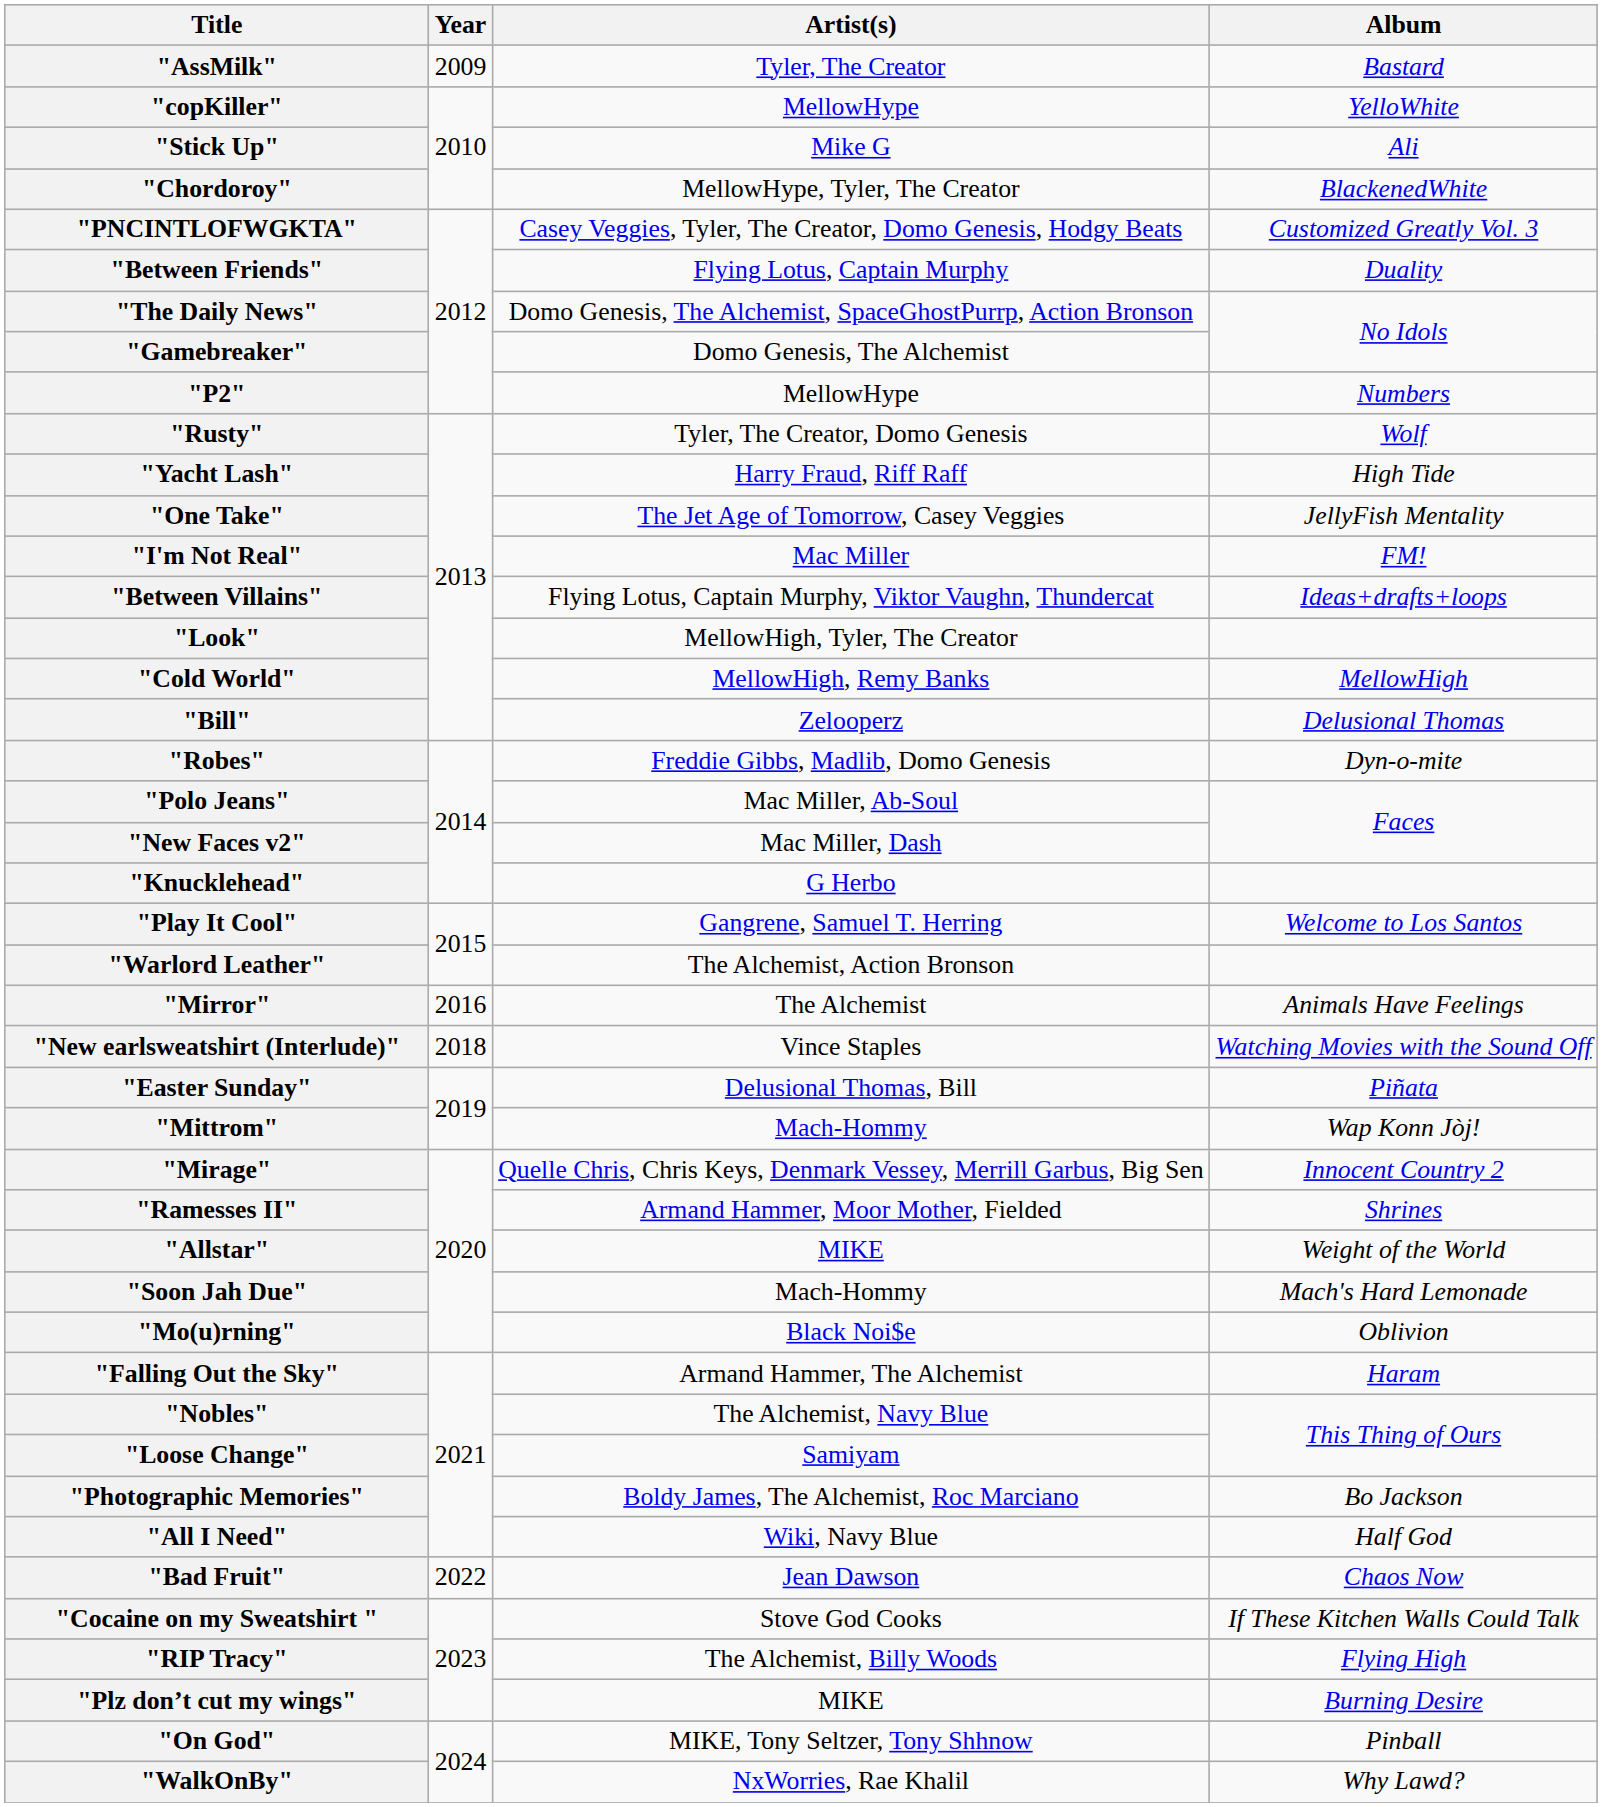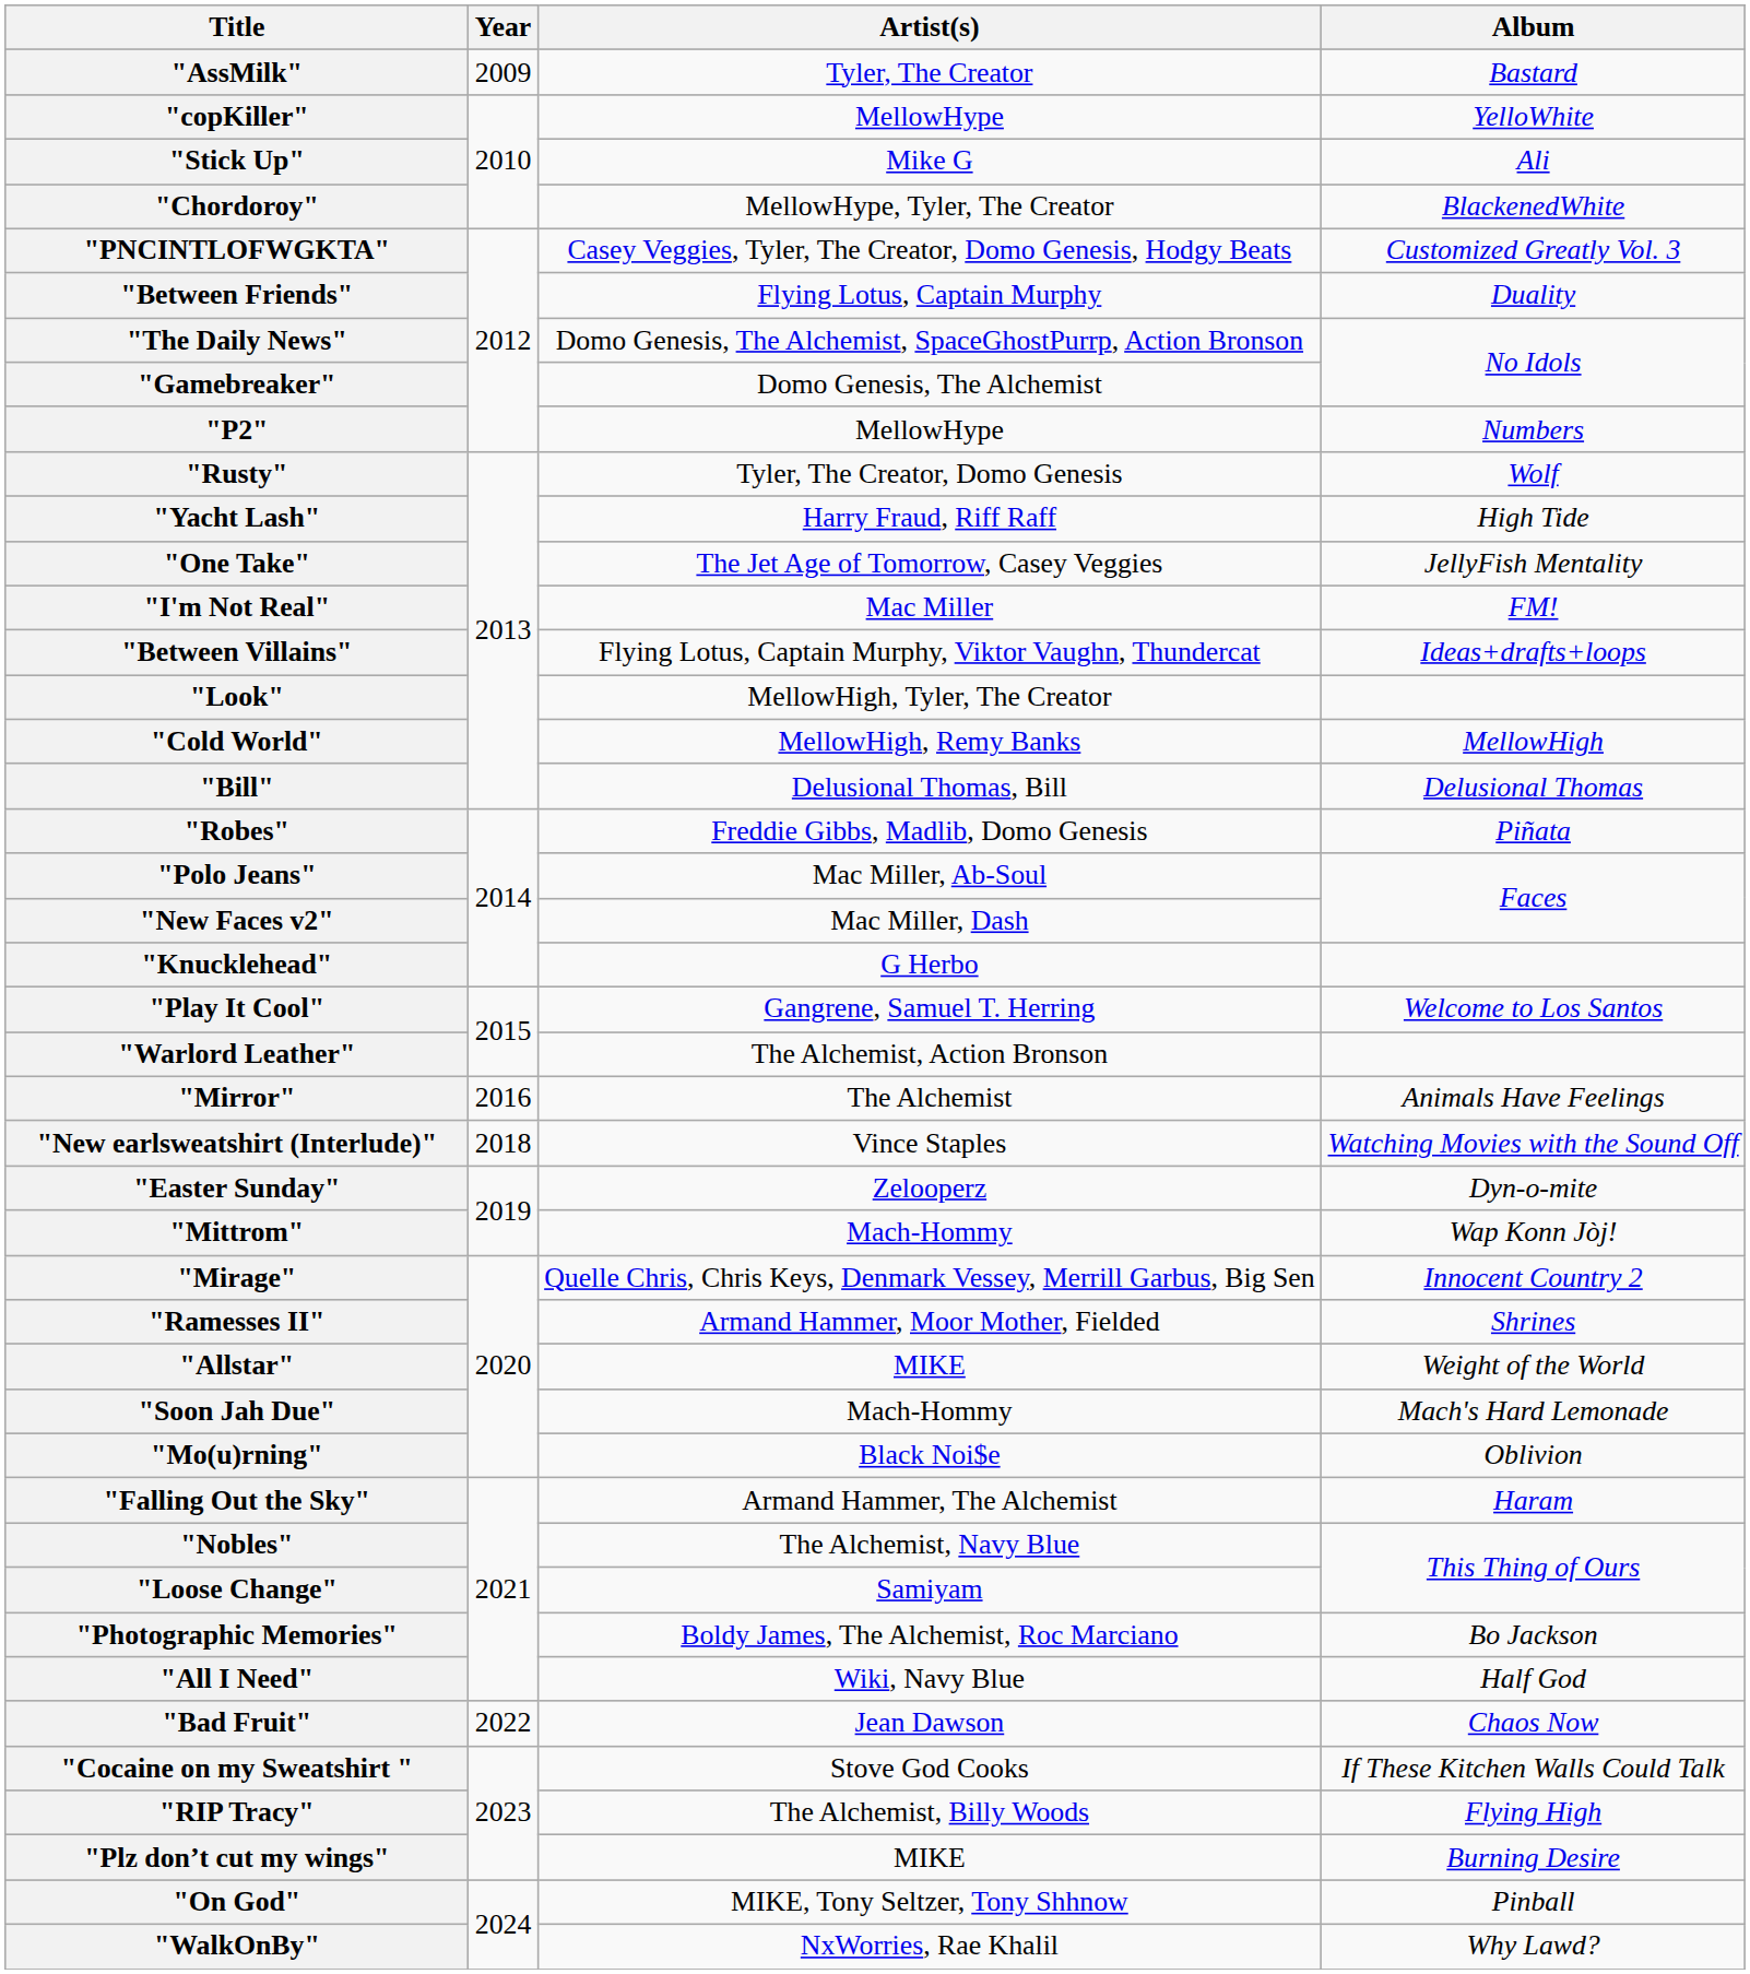"Bill" | Artist(s): Zelooperz -> Delusional Thomas, Bill
"Robes" | Album: Dyn-o-mite -> Piñata
"Easter Sunday" | Artist(s): Delusional Thomas, Bill -> Zelooperz
"Easter Sunday" | Album: Piñata -> Dyn-o-mite
